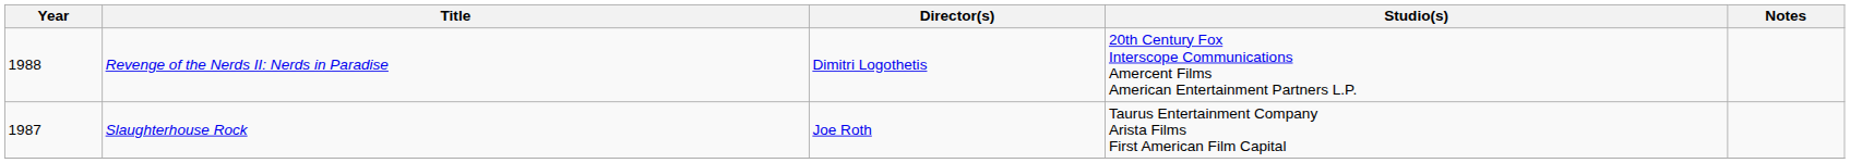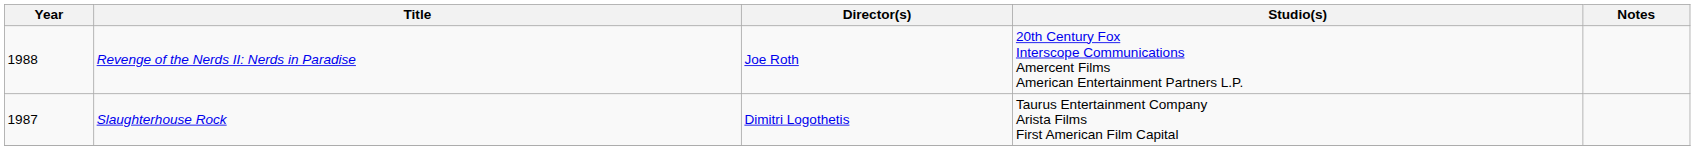Revenge of the Nerds II: Nerds in Paradise | Director(s): Dimitri Logothetis -> Joe Roth
Slaughterhouse Rock | Director(s): Joe Roth -> Dimitri Logothetis
